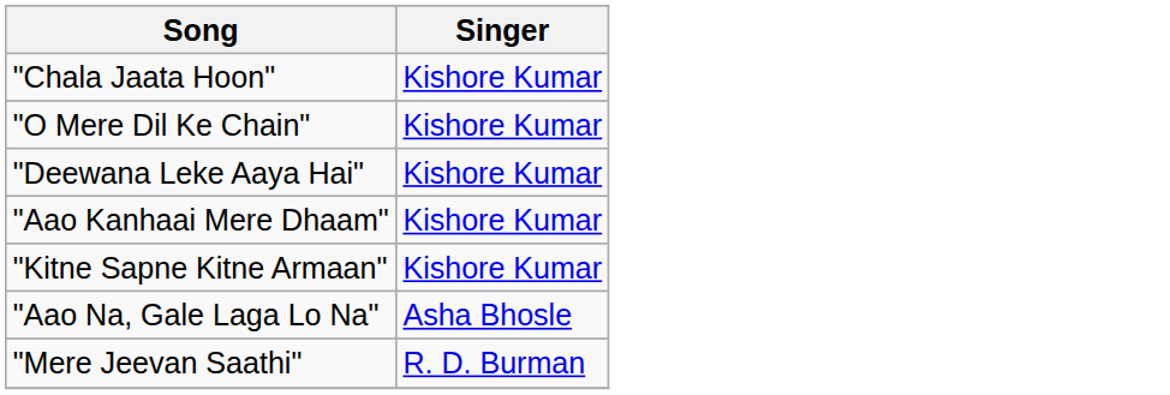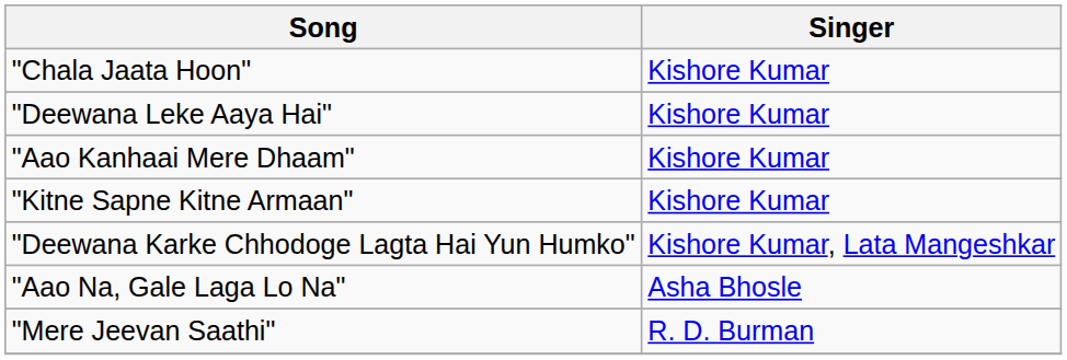- row: "O Mere Dil Ke Chain" | Kishore Kumar
+ row: "Deewana Karke Chhodoge Lagta Hai Yun Humko" | Kishore Kumar, Lata Mangeshkar
